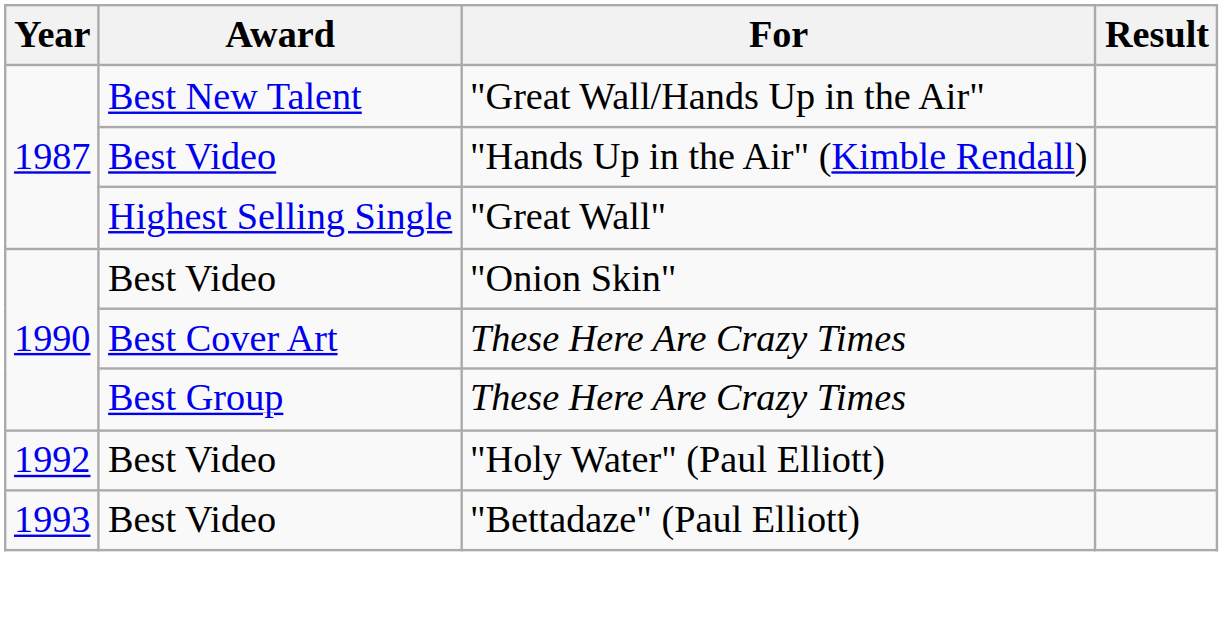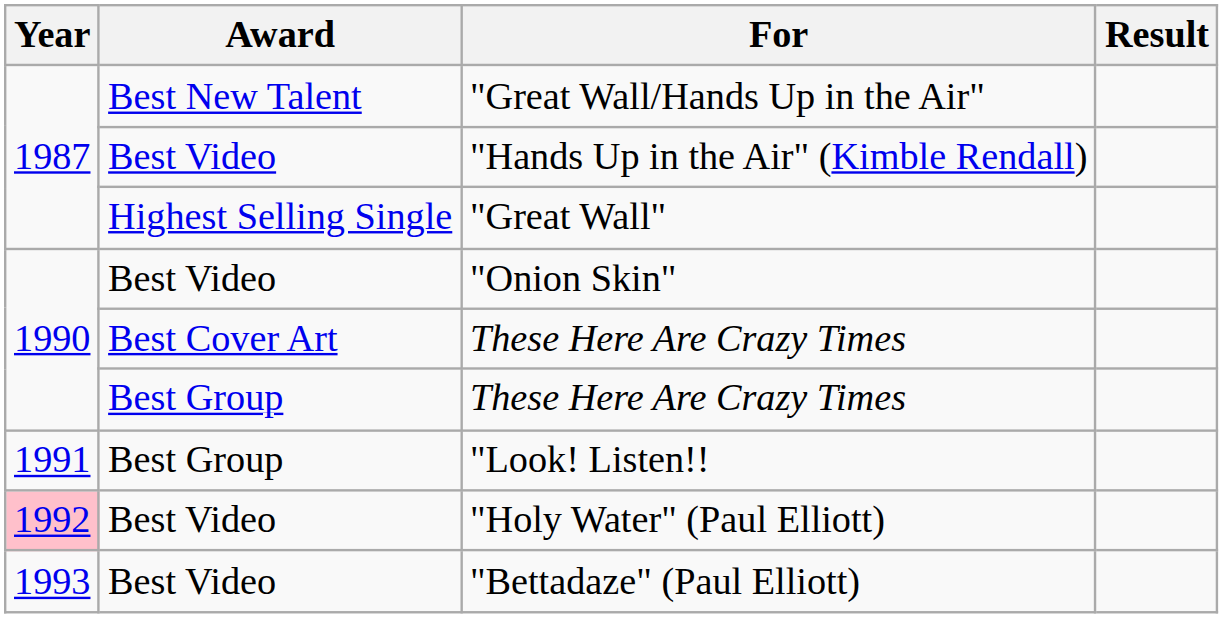+ row: 1991 | Best Group | "Look! Listen!!
"Holy Water" (Paul Elliott) | Year: no background -> pink background
